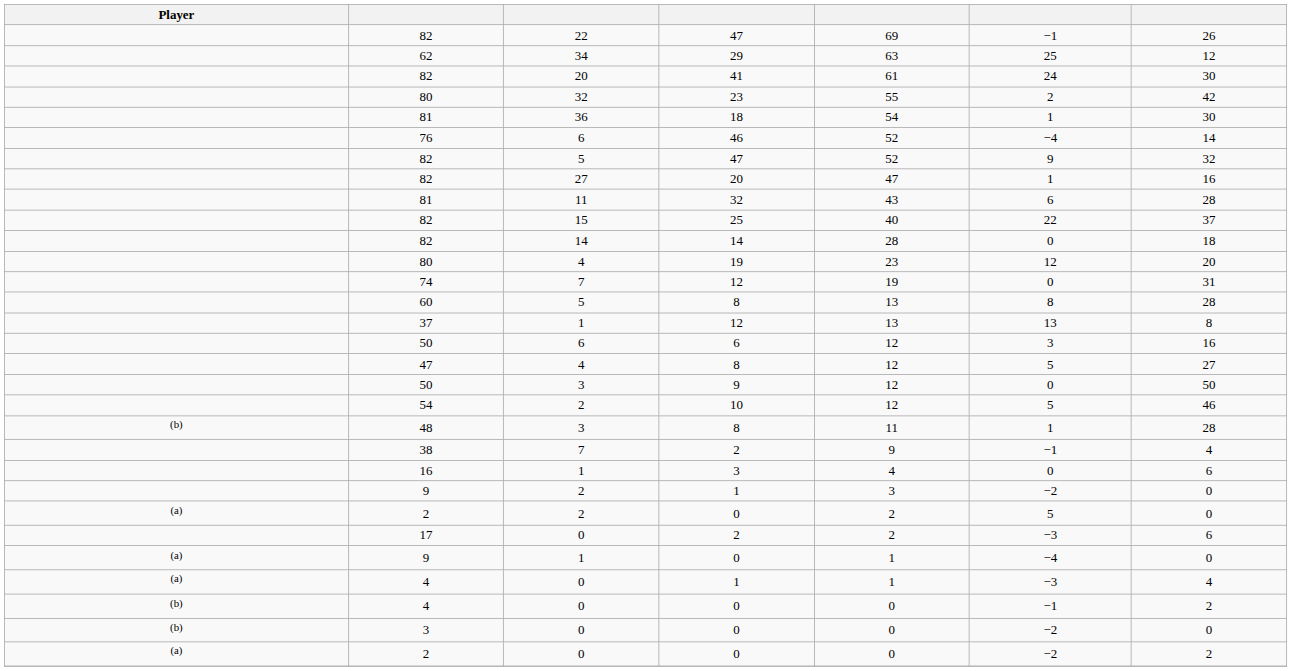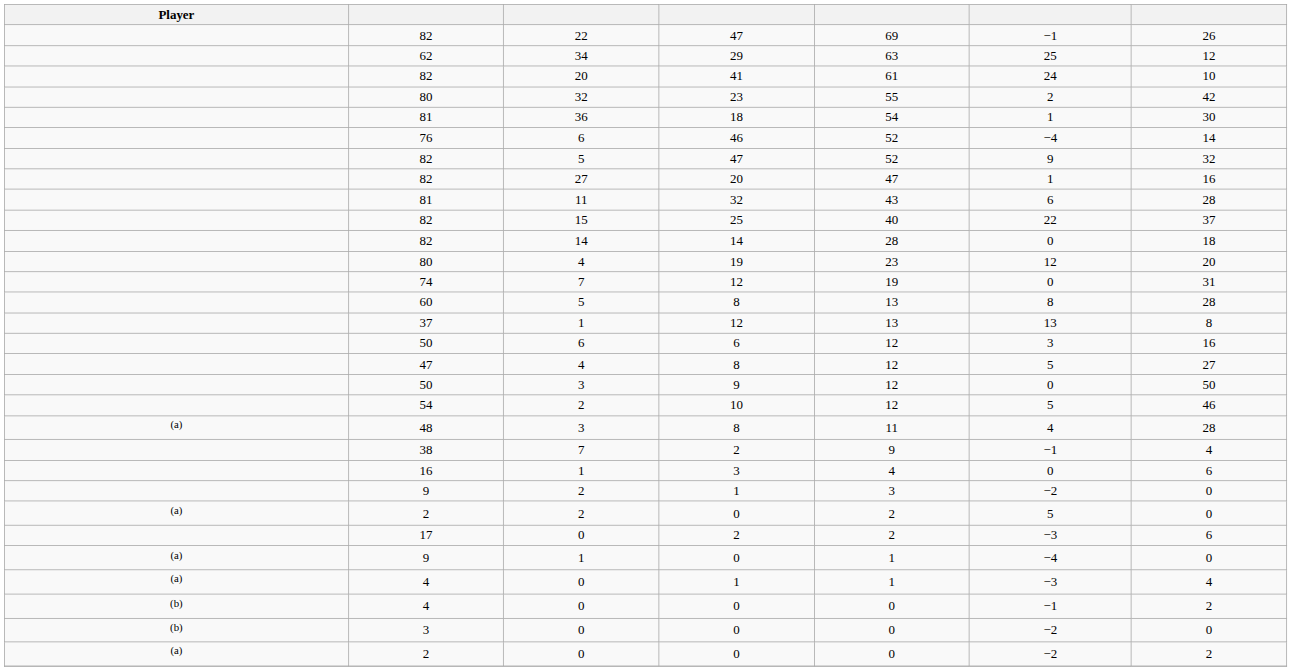41 | column 7: 30 -> 10
48 / 8 | Player: (b) -> (a)
48 / 8 | column 6: 1 -> 4
